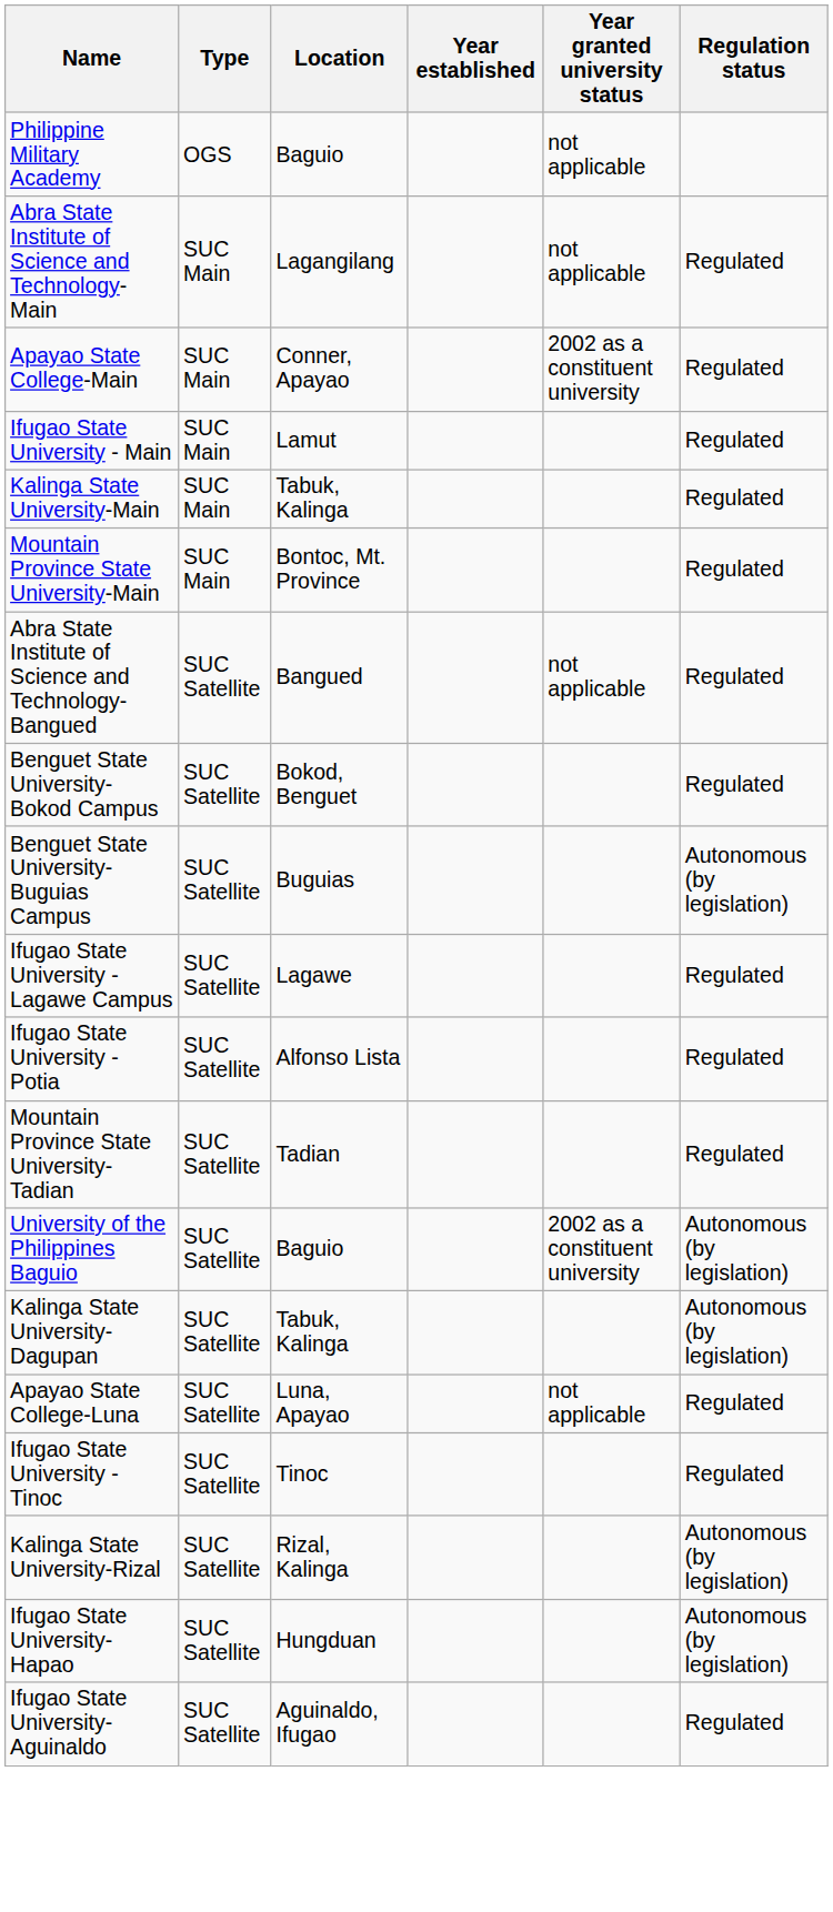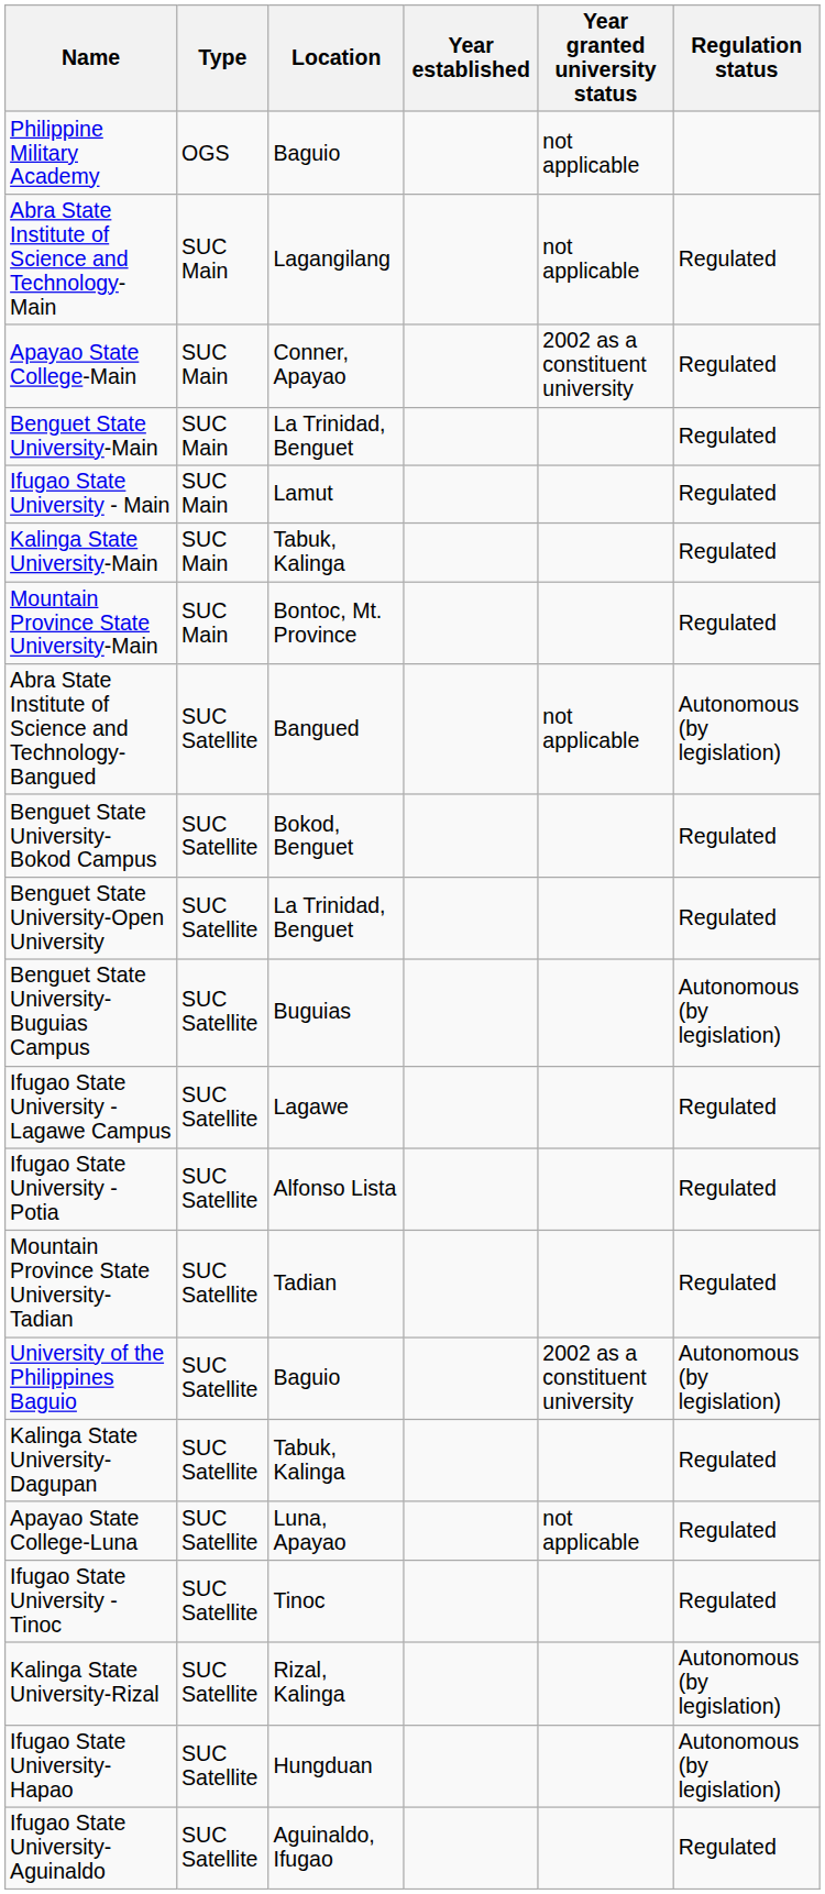+ row: Benguet State University-Main | SUC Main | La Trinidad, Benguet | Regulated
Abra State Institute of Science and Technology-Bangued | Regulation status: Regulated -> Autonomous (by legislation)
+ row: Benguet State University-Open University | SUC Satellite | La Trinidad, Benguet | Regulated
Kalinga State University-Dagupan | Regulation status: Autonomous (by legislation) -> Regulated
